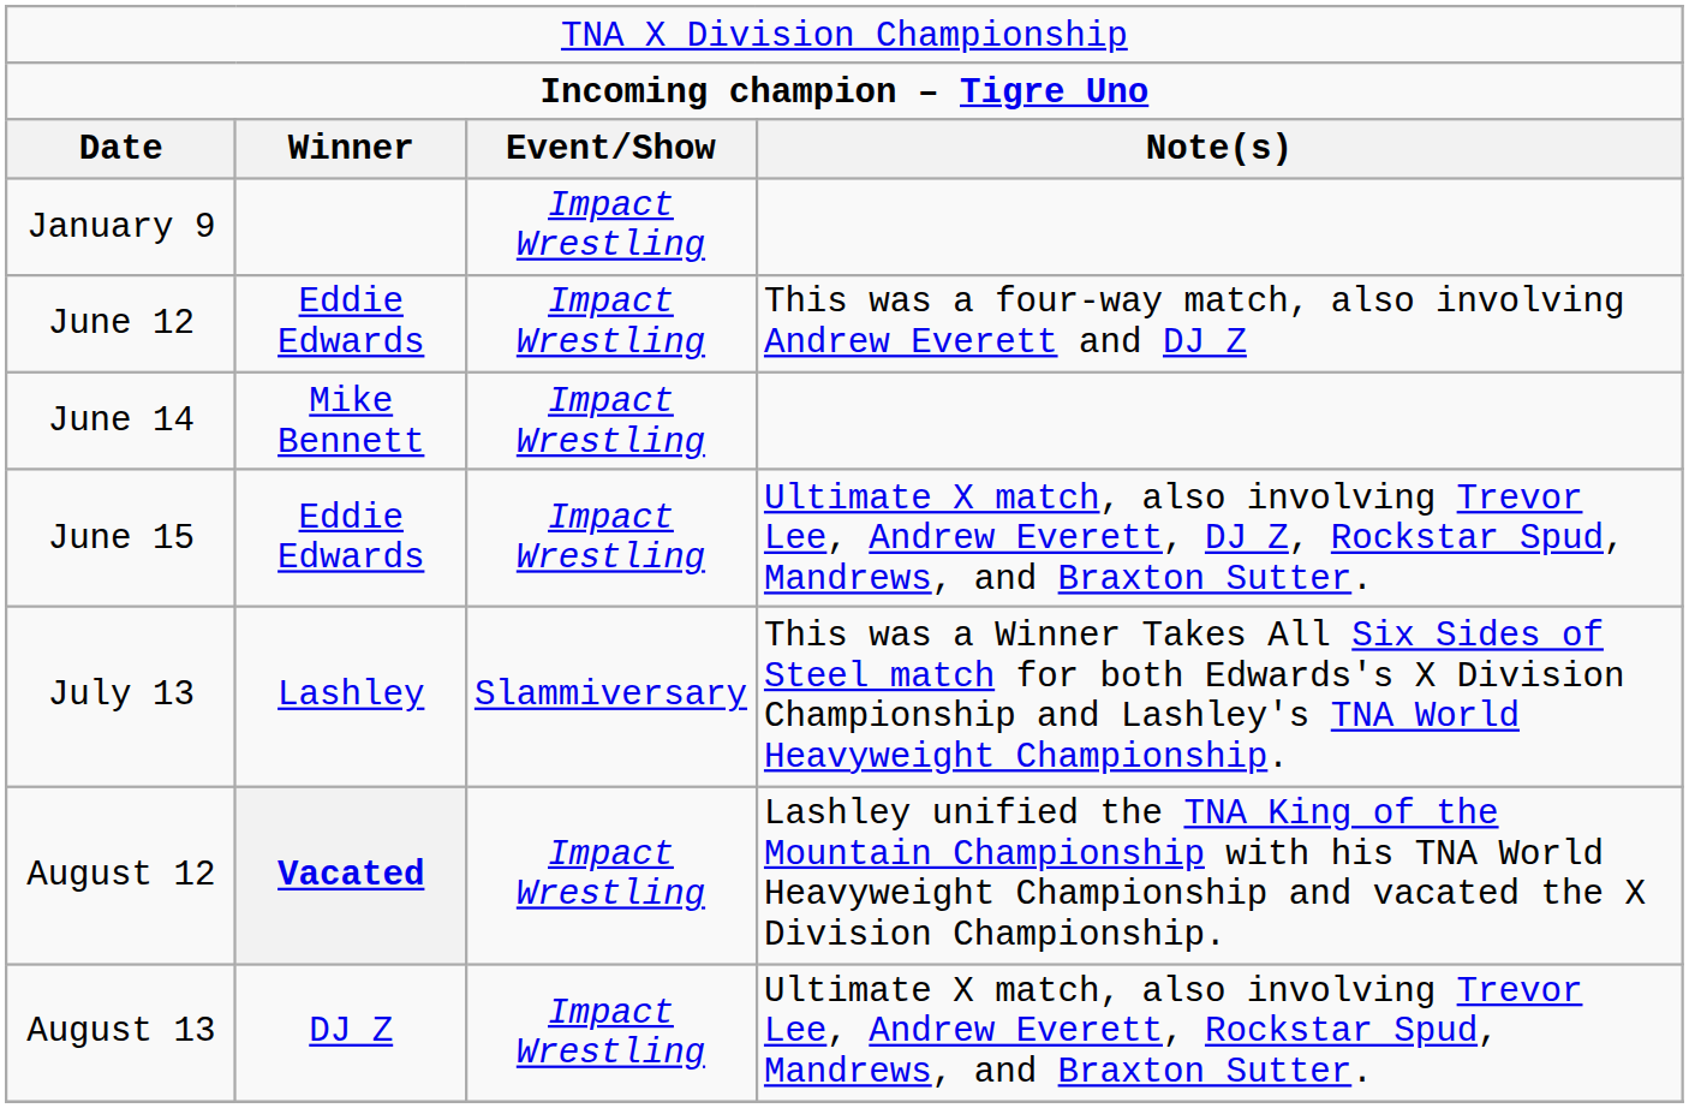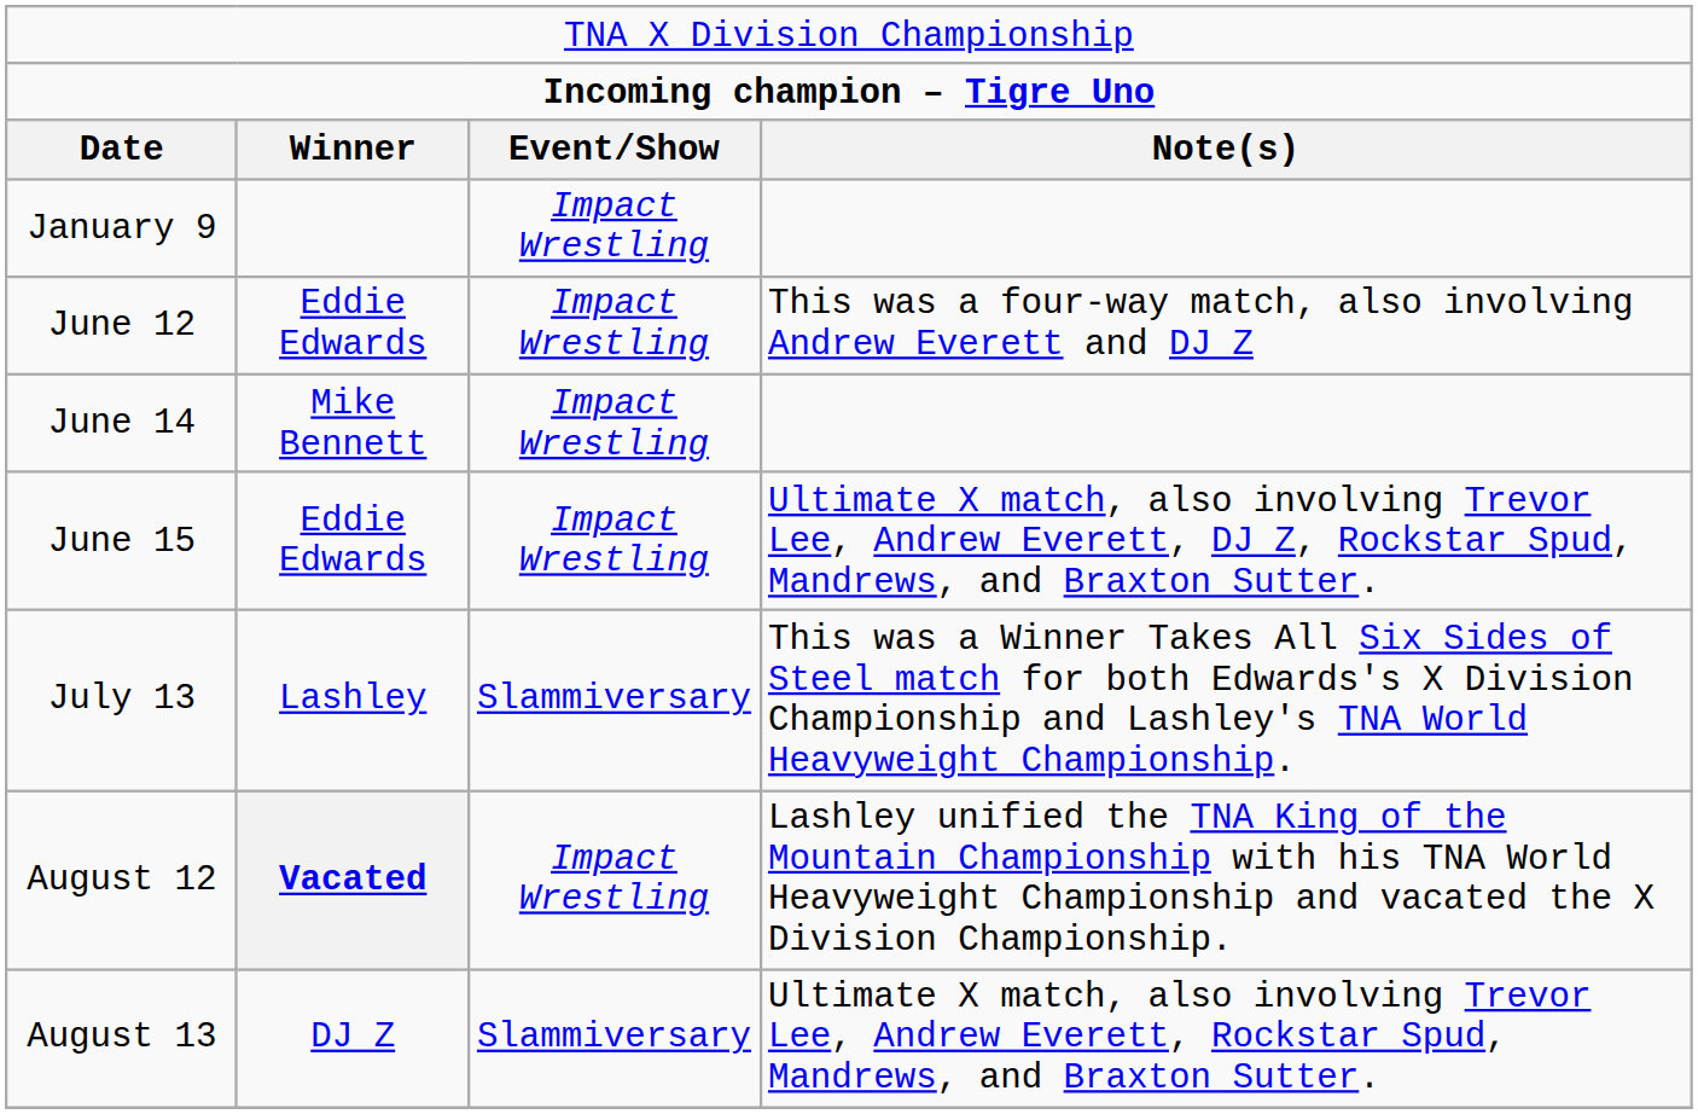August 13 | column 3: Impact Wrestling -> Slammiversary
